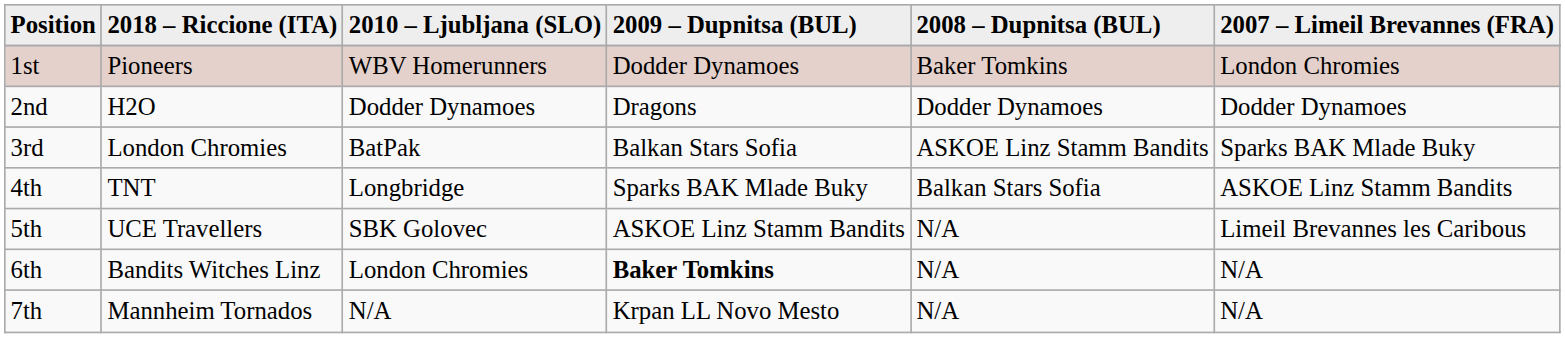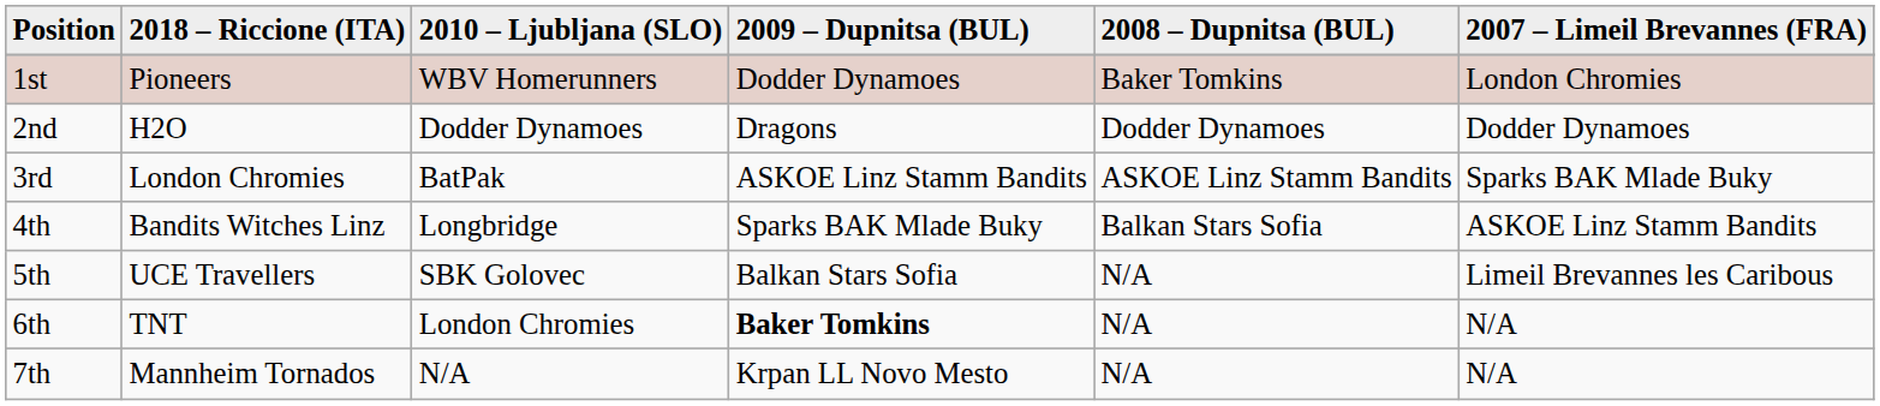3rd | 2009 – Dupnitsa (BUL): Balkan Stars Sofia -> ASKOE Linz Stamm Bandits
4th | 2018 – Riccione (ITA): TNT -> Bandits Witches Linz
5th | 2009 – Dupnitsa (BUL): ASKOE Linz Stamm Bandits -> Balkan Stars Sofia
6th | 2018 – Riccione (ITA): Bandits Witches Linz -> TNT
